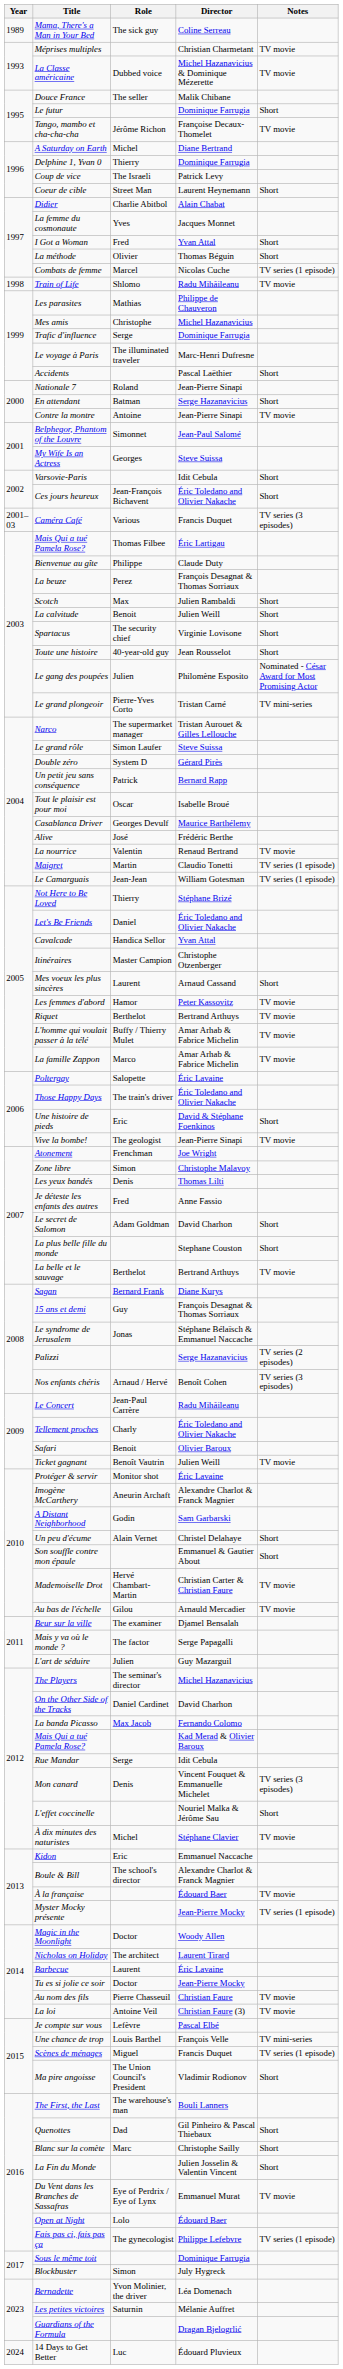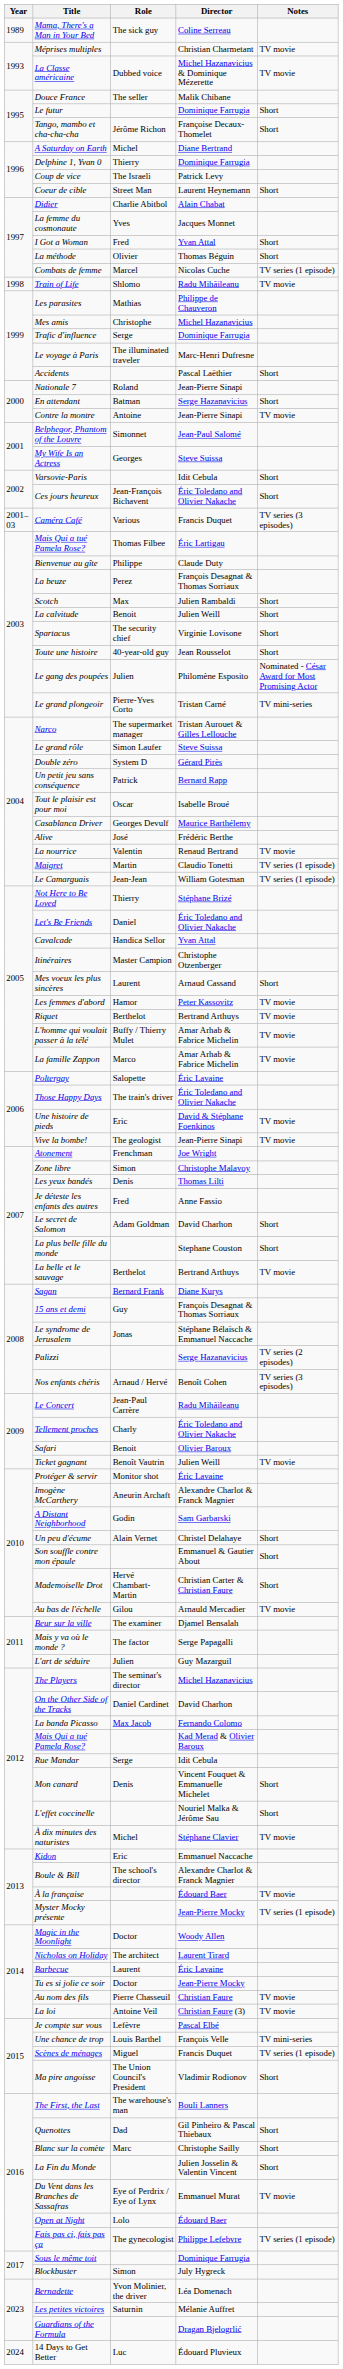Tango, mambo et cha-cha-cha | Notes: TV movie -> Short
Une histoire de pieds | Notes: Short -> TV movie
Mademoiselle Drot | Notes: TV movie -> Short
Mon canard | Notes: TV series (3 episodes) -> Short
